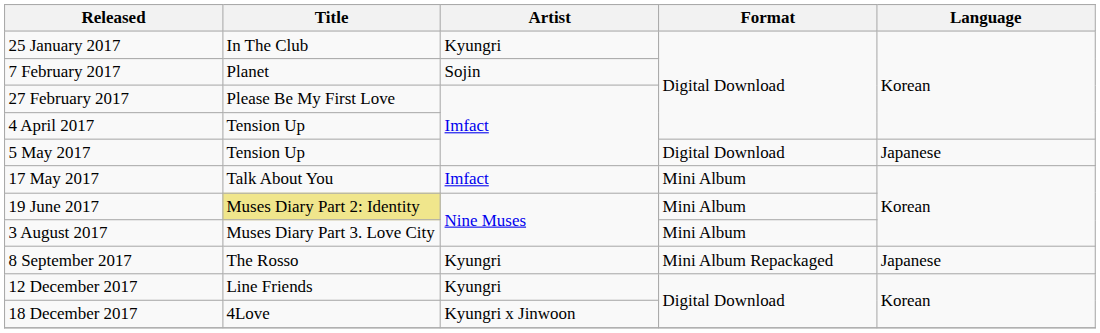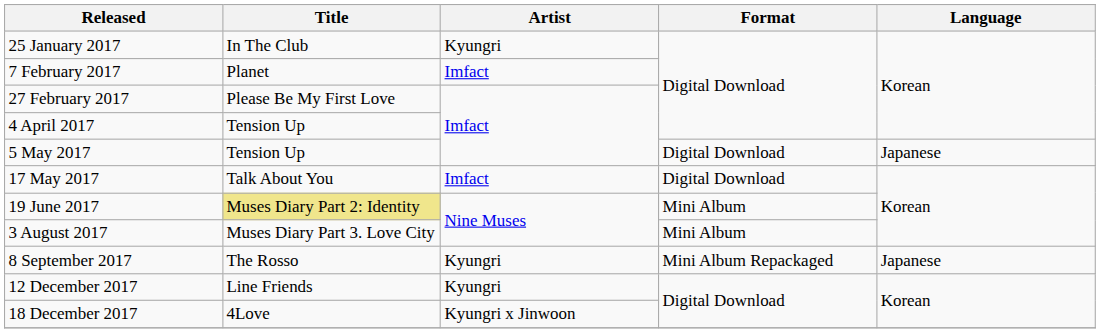7 February 2017 | Artist: Sojin -> Imfact
17 May 2017 | Format: Mini Album -> Digital Download
